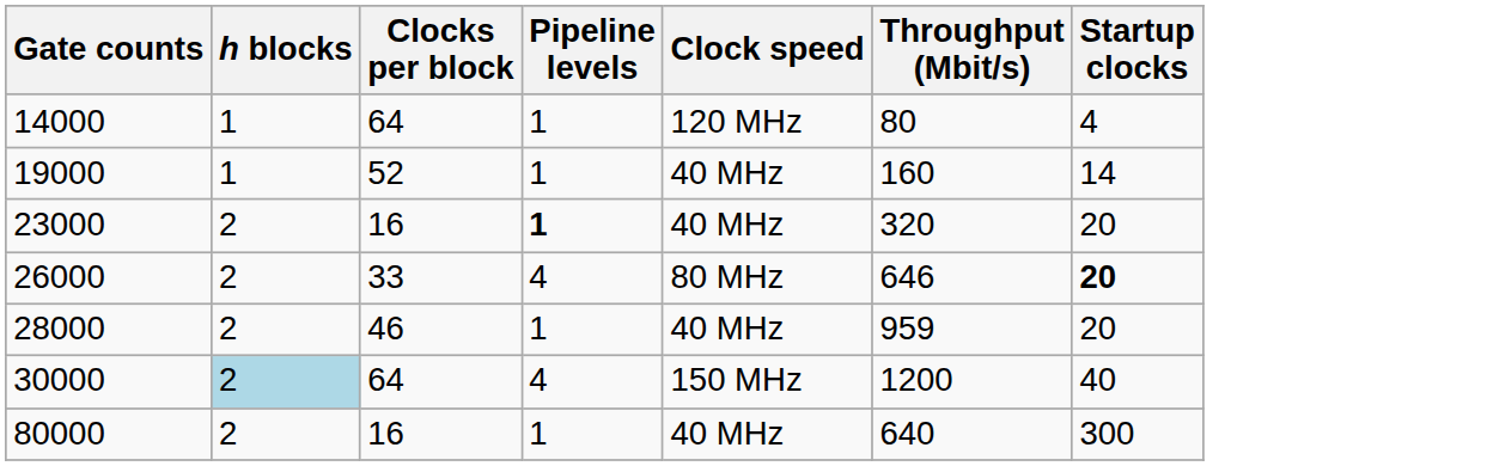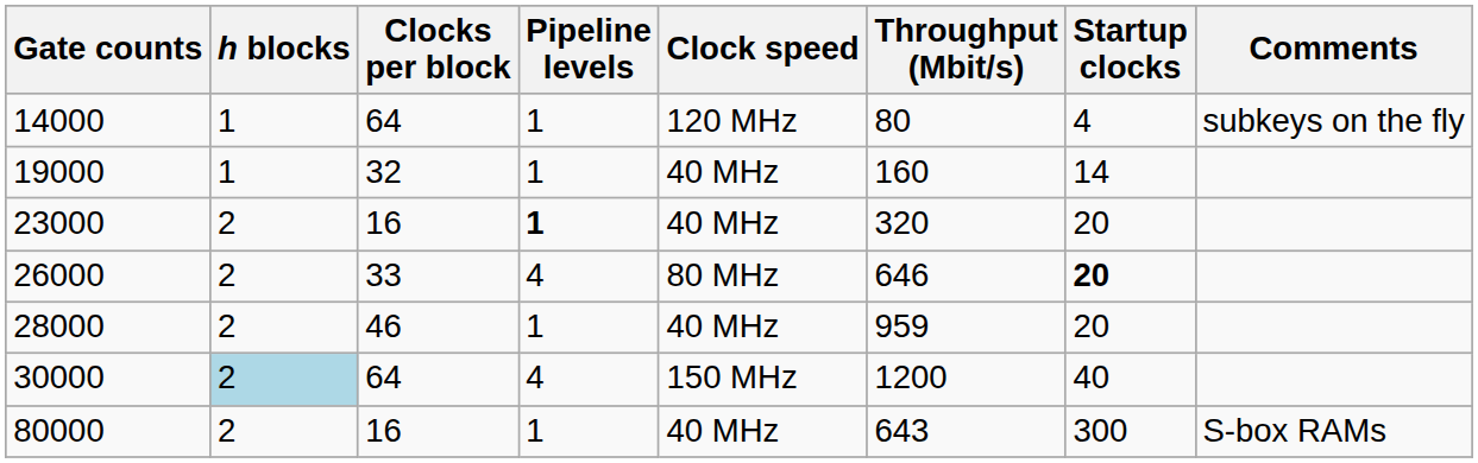+ column: Comments | subkeys on the fly | S-box RAMs
19000 | Clocks per block: 52 -> 32
80000 | Throughput (Mbit/s): 640 -> 643
